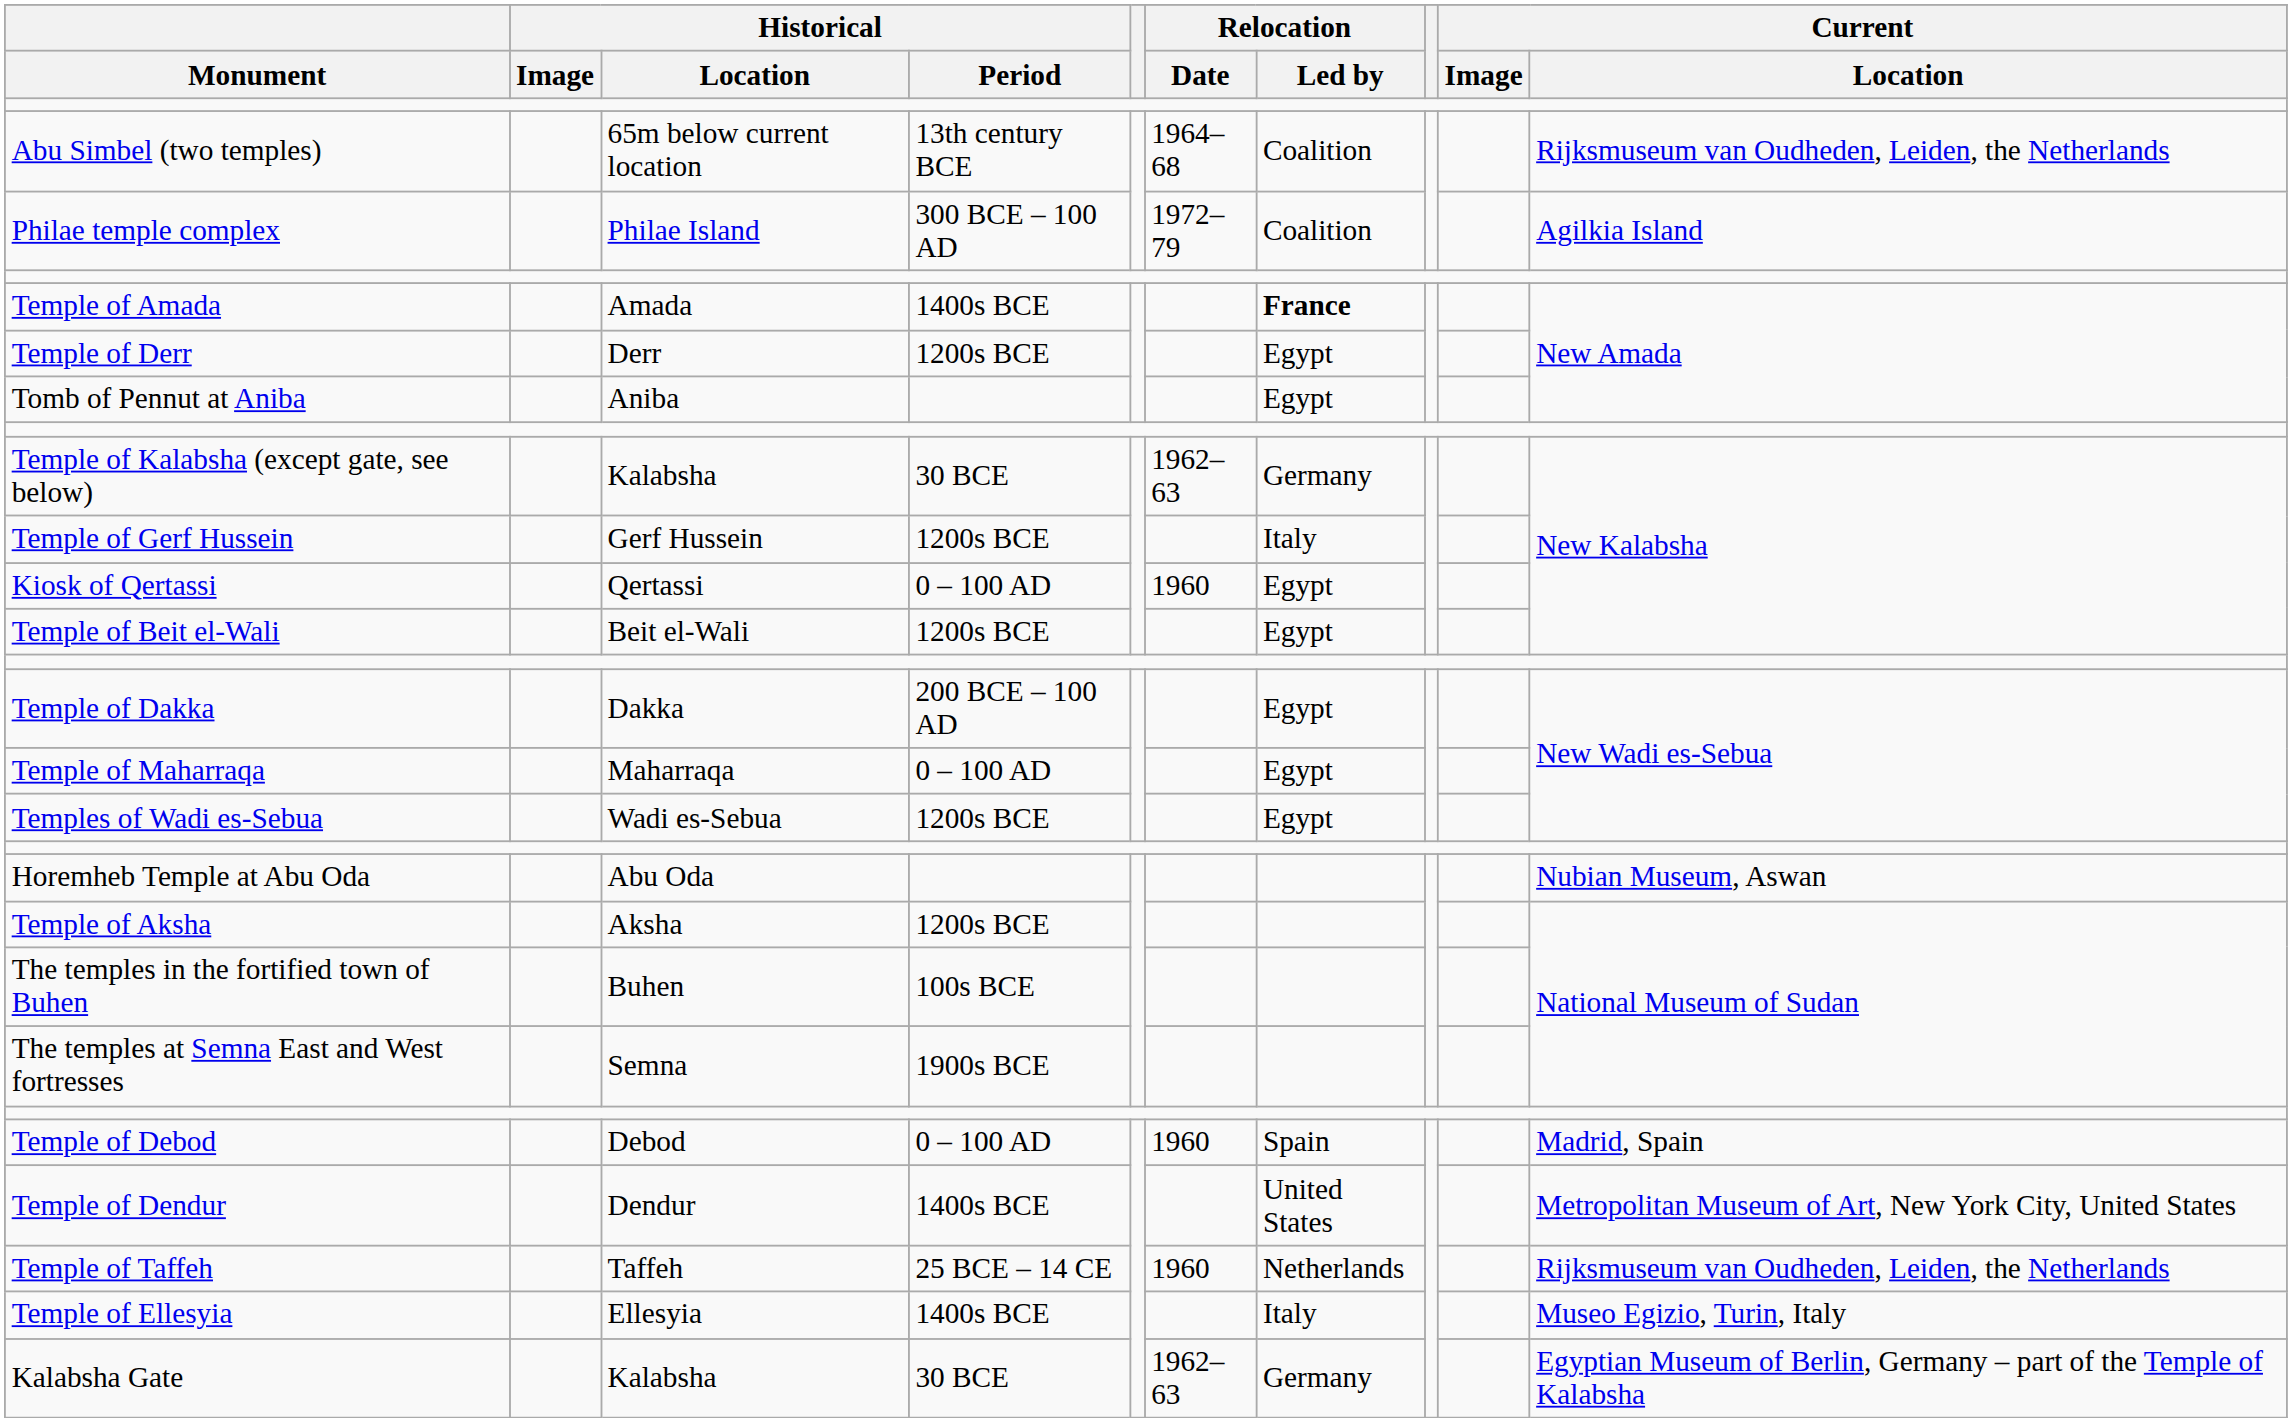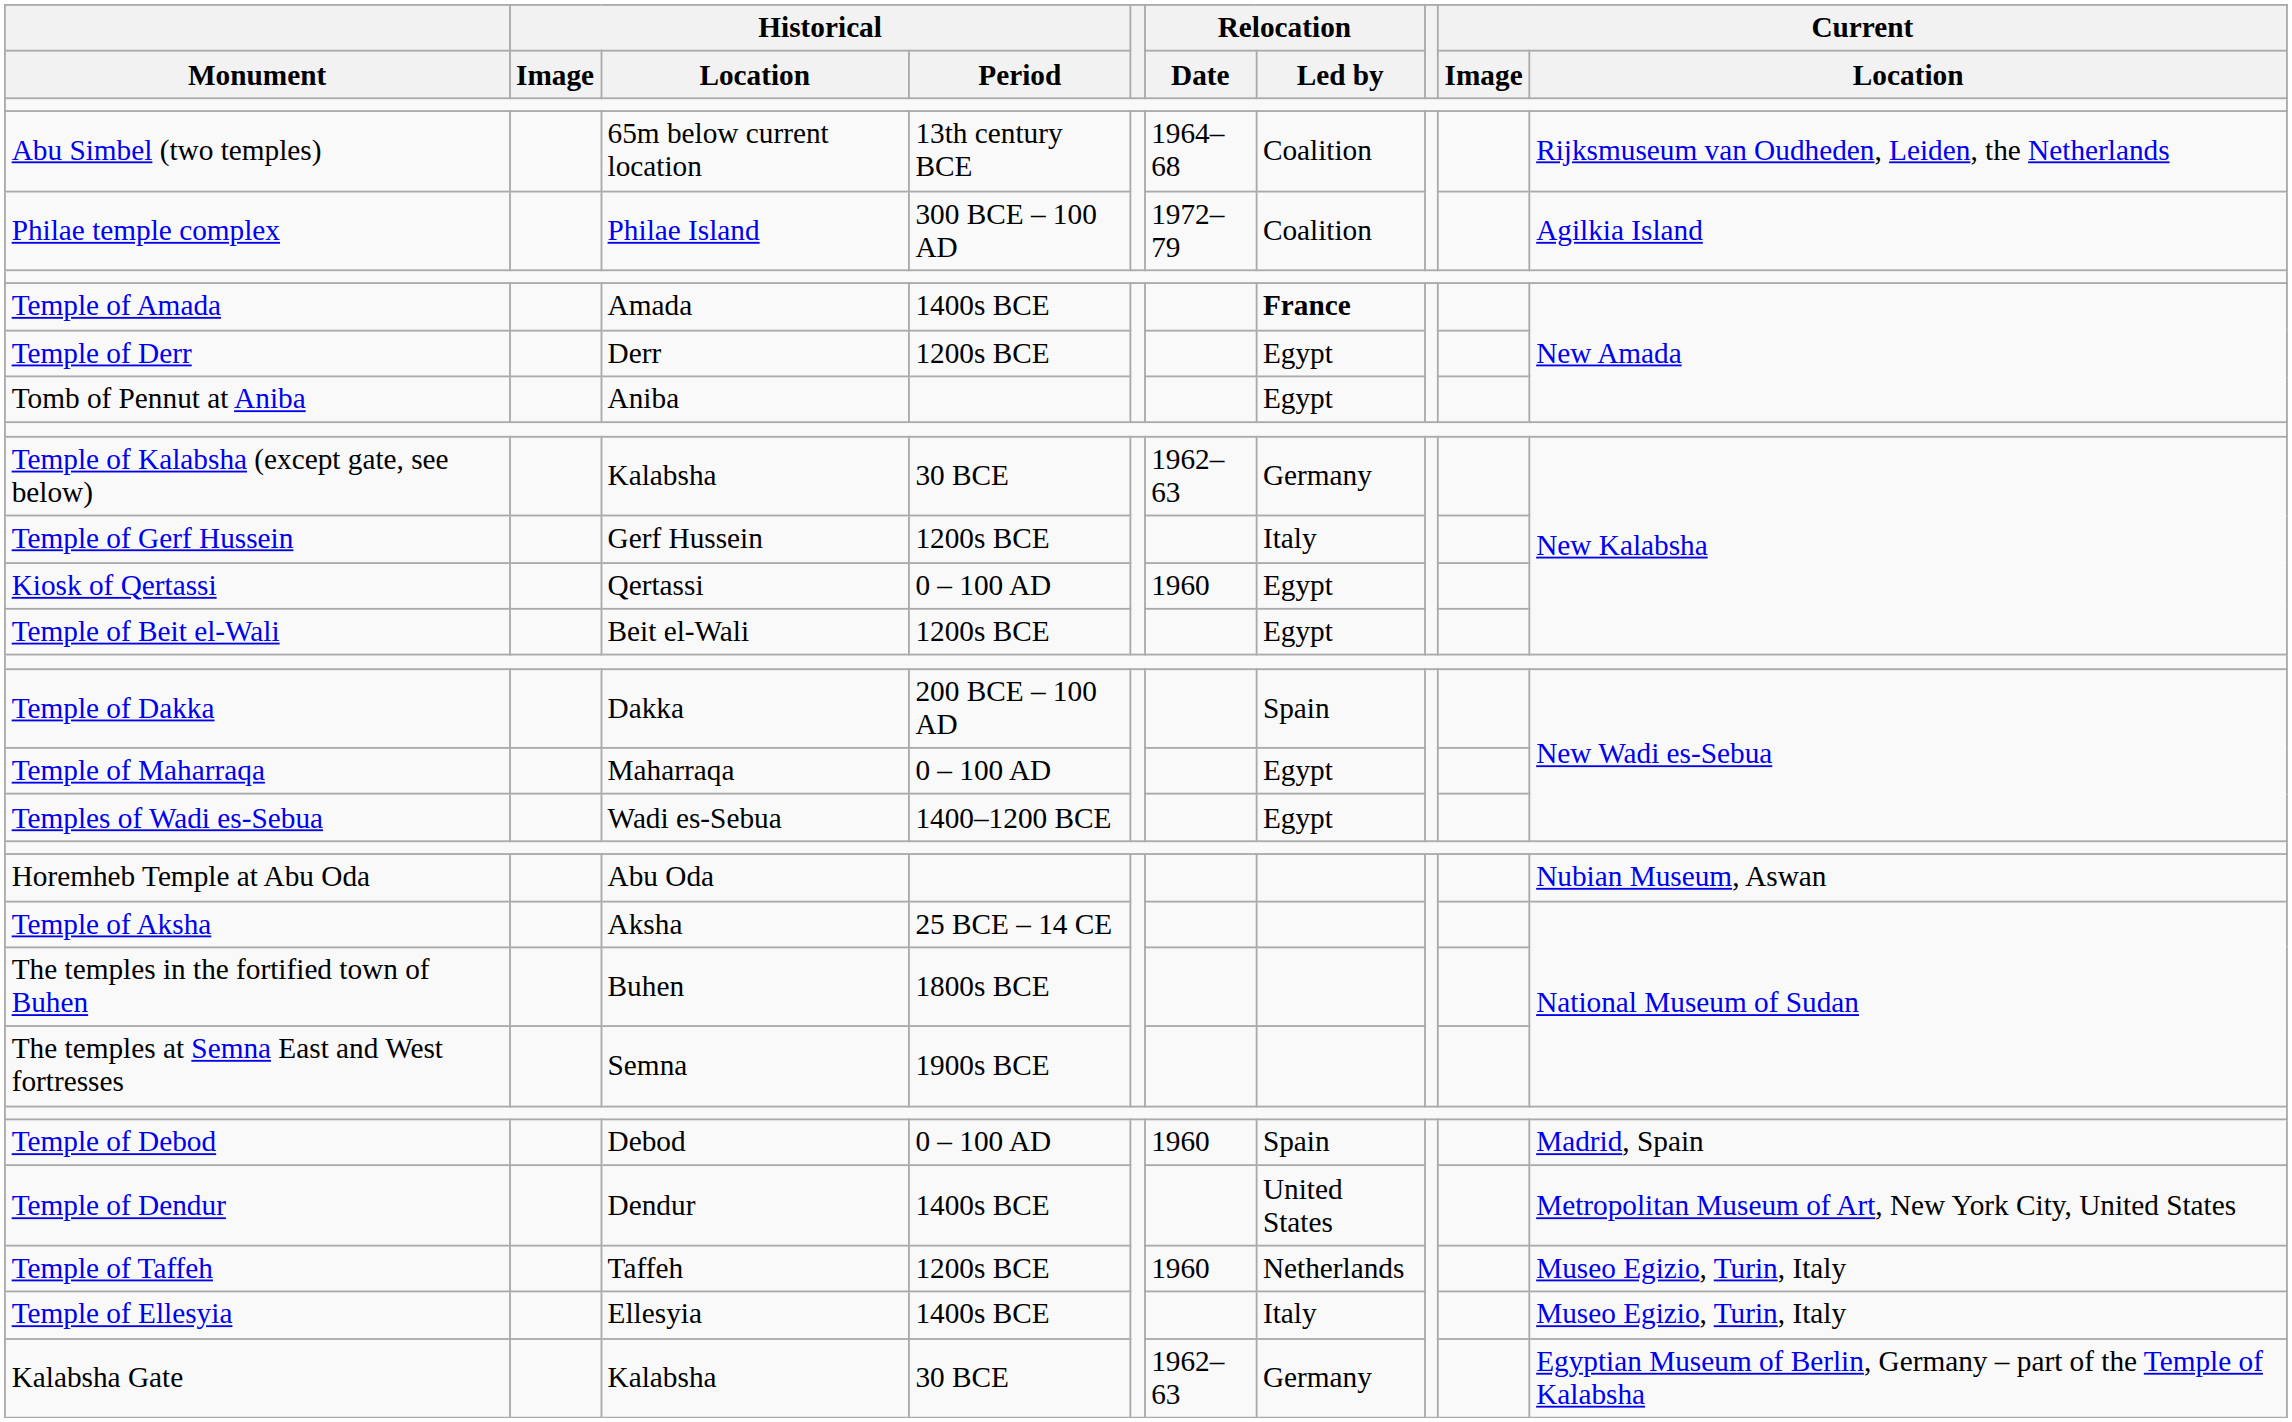Temple of Dakka | Relocation / Led by: Egypt -> Spain
Temples of Wadi es-Sebua | Historical / Period: 1200s BCE -> 1400–1200 BCE
Temple of Aksha | Historical / Period: 1200s BCE -> 25 BCE – 14 CE
The temples in the fortified town of Buhen | Historical / Period: 100s BCE -> 1800s BCE
Temple of Taffeh | Historical / Period: 25 BCE – 14 CE -> 1200s BCE
Temple of Taffeh | Current / Location: Rijksmuseum van Oudheden, Leiden, the Netherlands -> Museo Egizio, Turin, Italy
